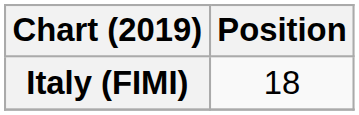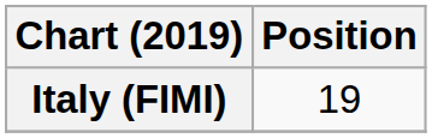Italy (FIMI) | Position: 18 -> 19
